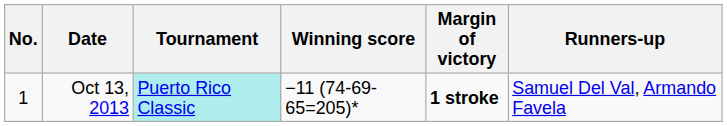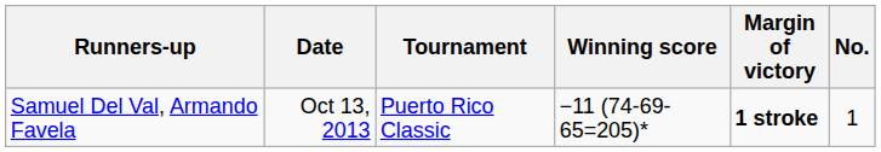columns swapped: No. <-> Runners-up
Oct 13, 2013 | Tournament: paleturquoise background -> no background
